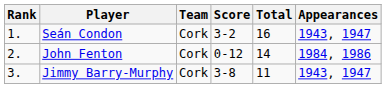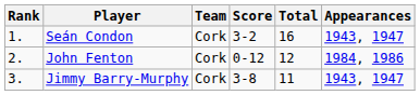John Fenton | Total: 14 -> 12
